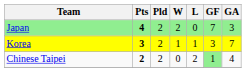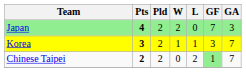Chinese Taipei | GA: 4 -> 7
